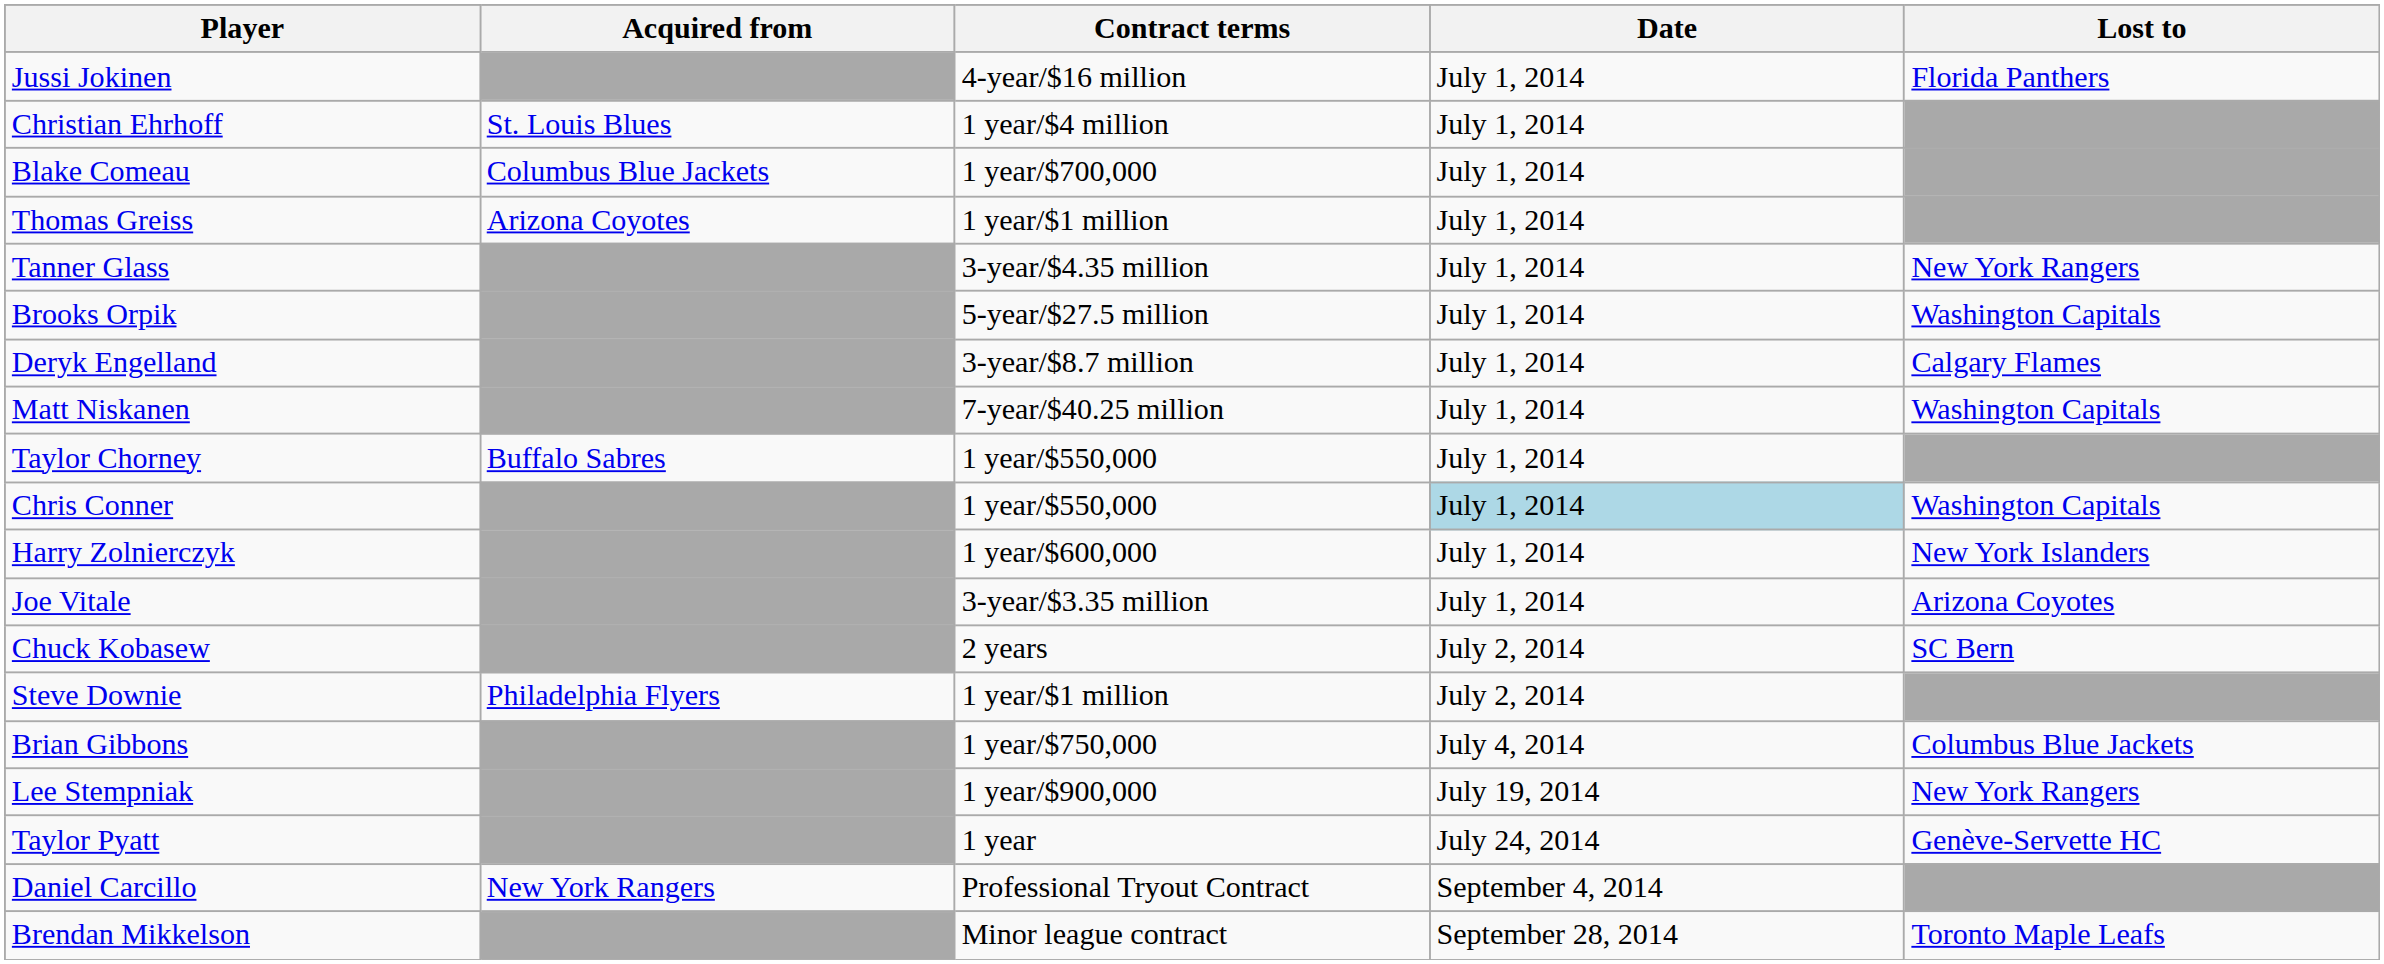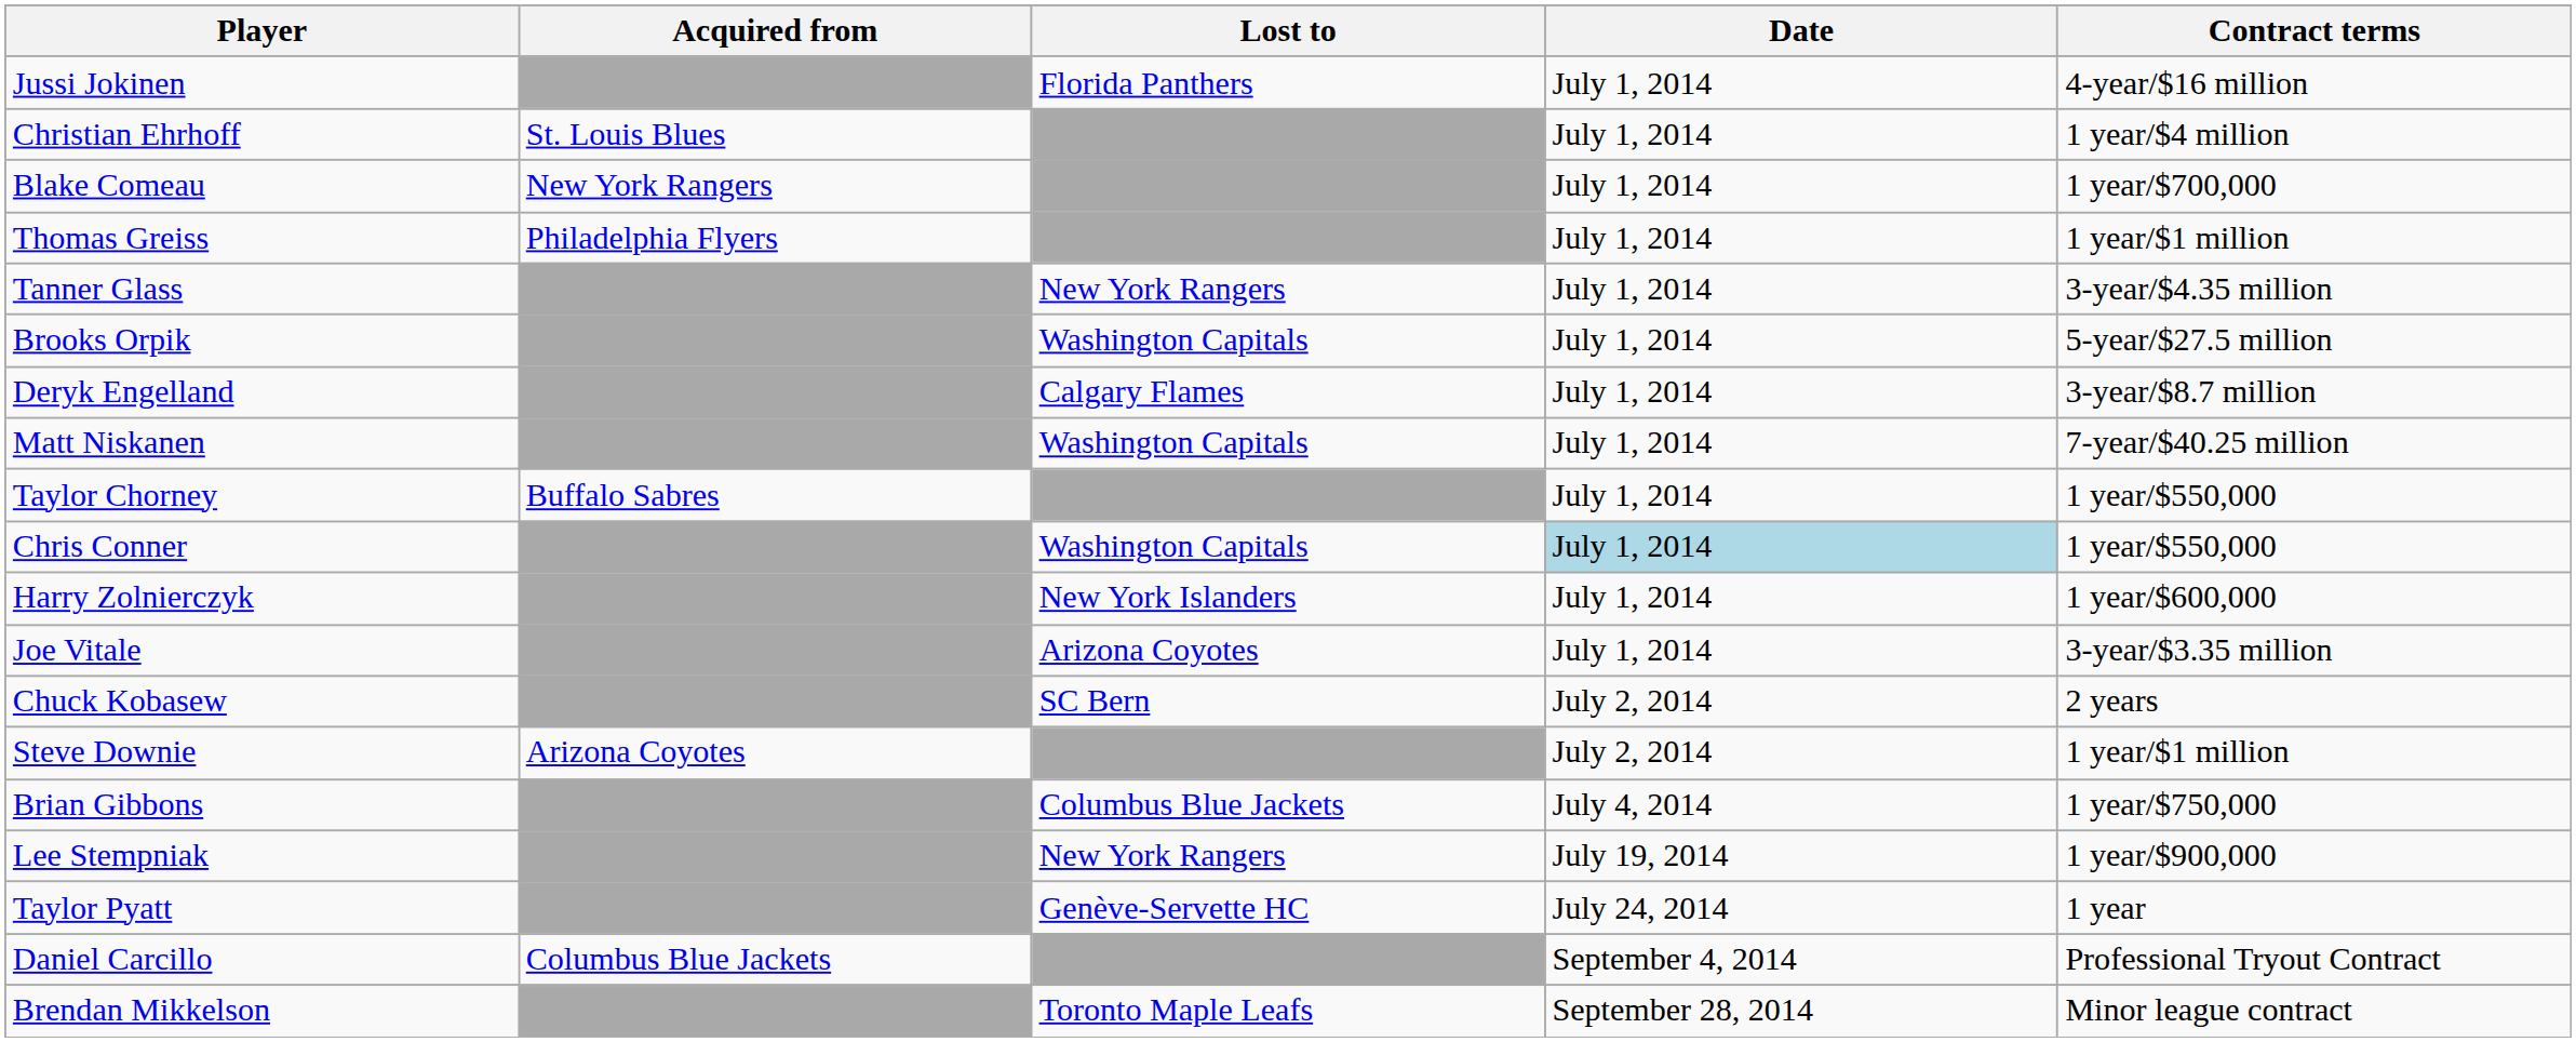columns swapped: Lost to <-> Contract terms
Blake Comeau | Acquired from: Columbus Blue Jackets -> New York Rangers
Thomas Greiss | Acquired from: Arizona Coyotes -> Philadelphia Flyers
Steve Downie | Acquired from: Philadelphia Flyers -> Arizona Coyotes
Daniel Carcillo | Acquired from: New York Rangers -> Columbus Blue Jackets
